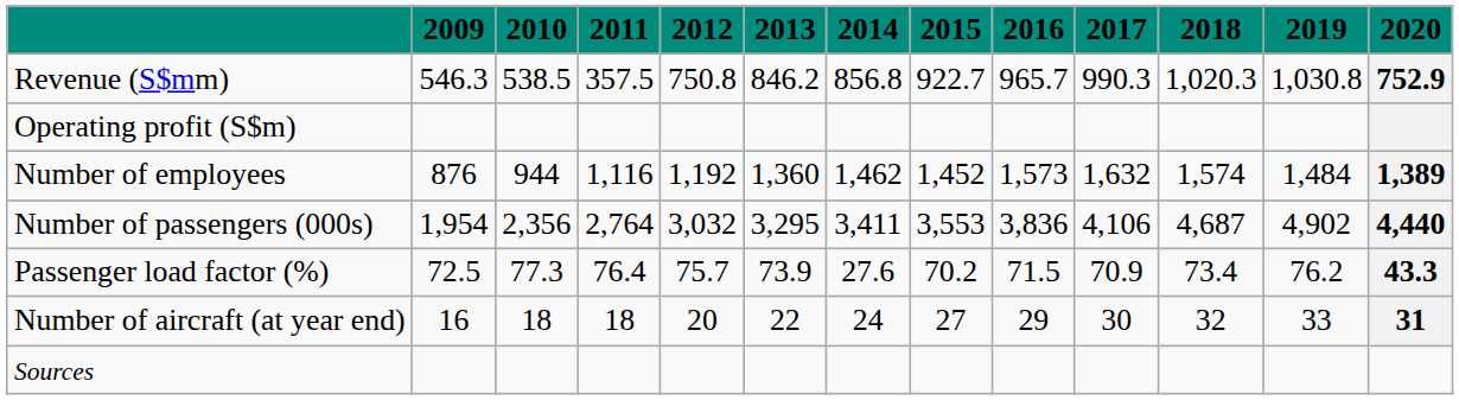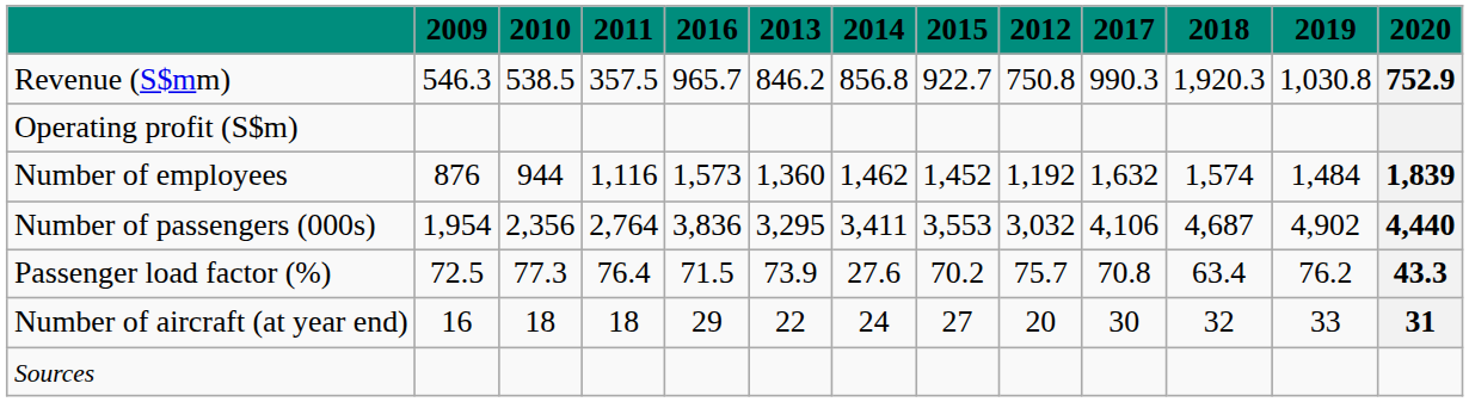columns swapped: 2012 <-> 2016
Revenue (S$mm) | 2018: 1,020.3 -> 1,920.3
Number of employees | 2020: 1,389 -> 1,839
Passenger load factor (%) | 2017: 70.9 -> 70.8
Passenger load factor (%) | 2018: 73.4 -> 63.4
